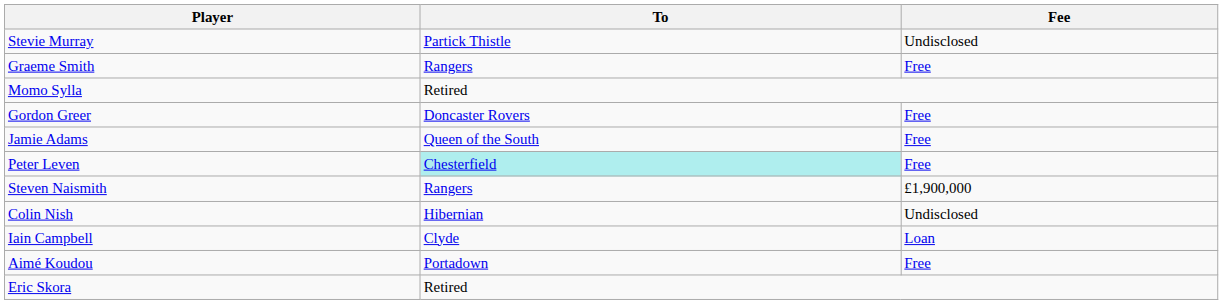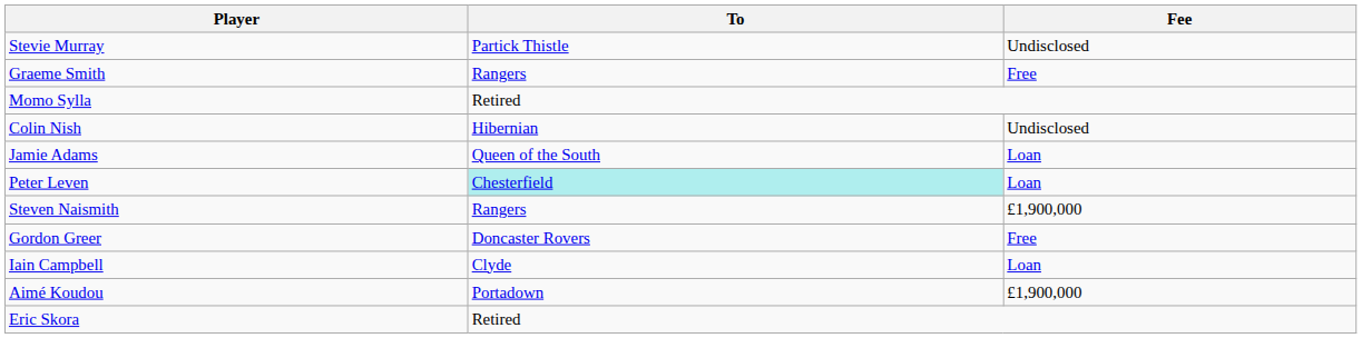rows swapped: Gordon Greer <-> Colin Nish
Jamie Adams | Fee: Free -> Loan
Peter Leven | Fee: Free -> Loan
Aimé Koudou | Fee: Free -> £1,900,000
